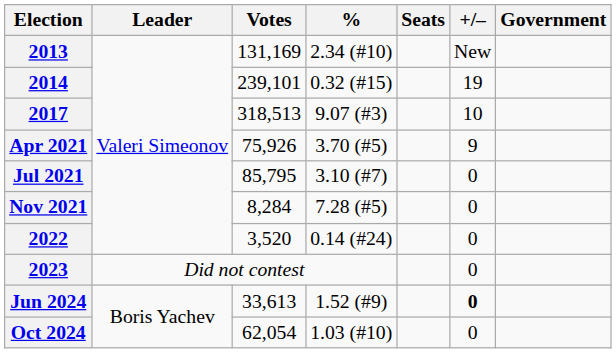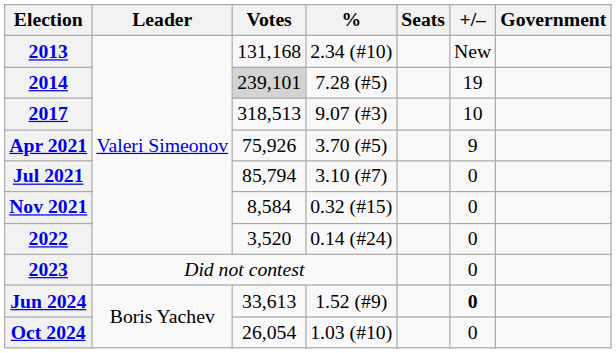2013 | Votes: 131,169 -> 131,168
2014 | Votes: no background -> lightgrey background
2014 | %: 0.32 (#15) -> 7.28 (#5)
Jul 2021 | Votes: 85,795 -> 85,794
Nov 2021 | Votes: 8,284 -> 8,584
Nov 2021 | %: 7.28 (#5) -> 0.32 (#15)
Oct 2024 | Votes: 62,054 -> 26,054
